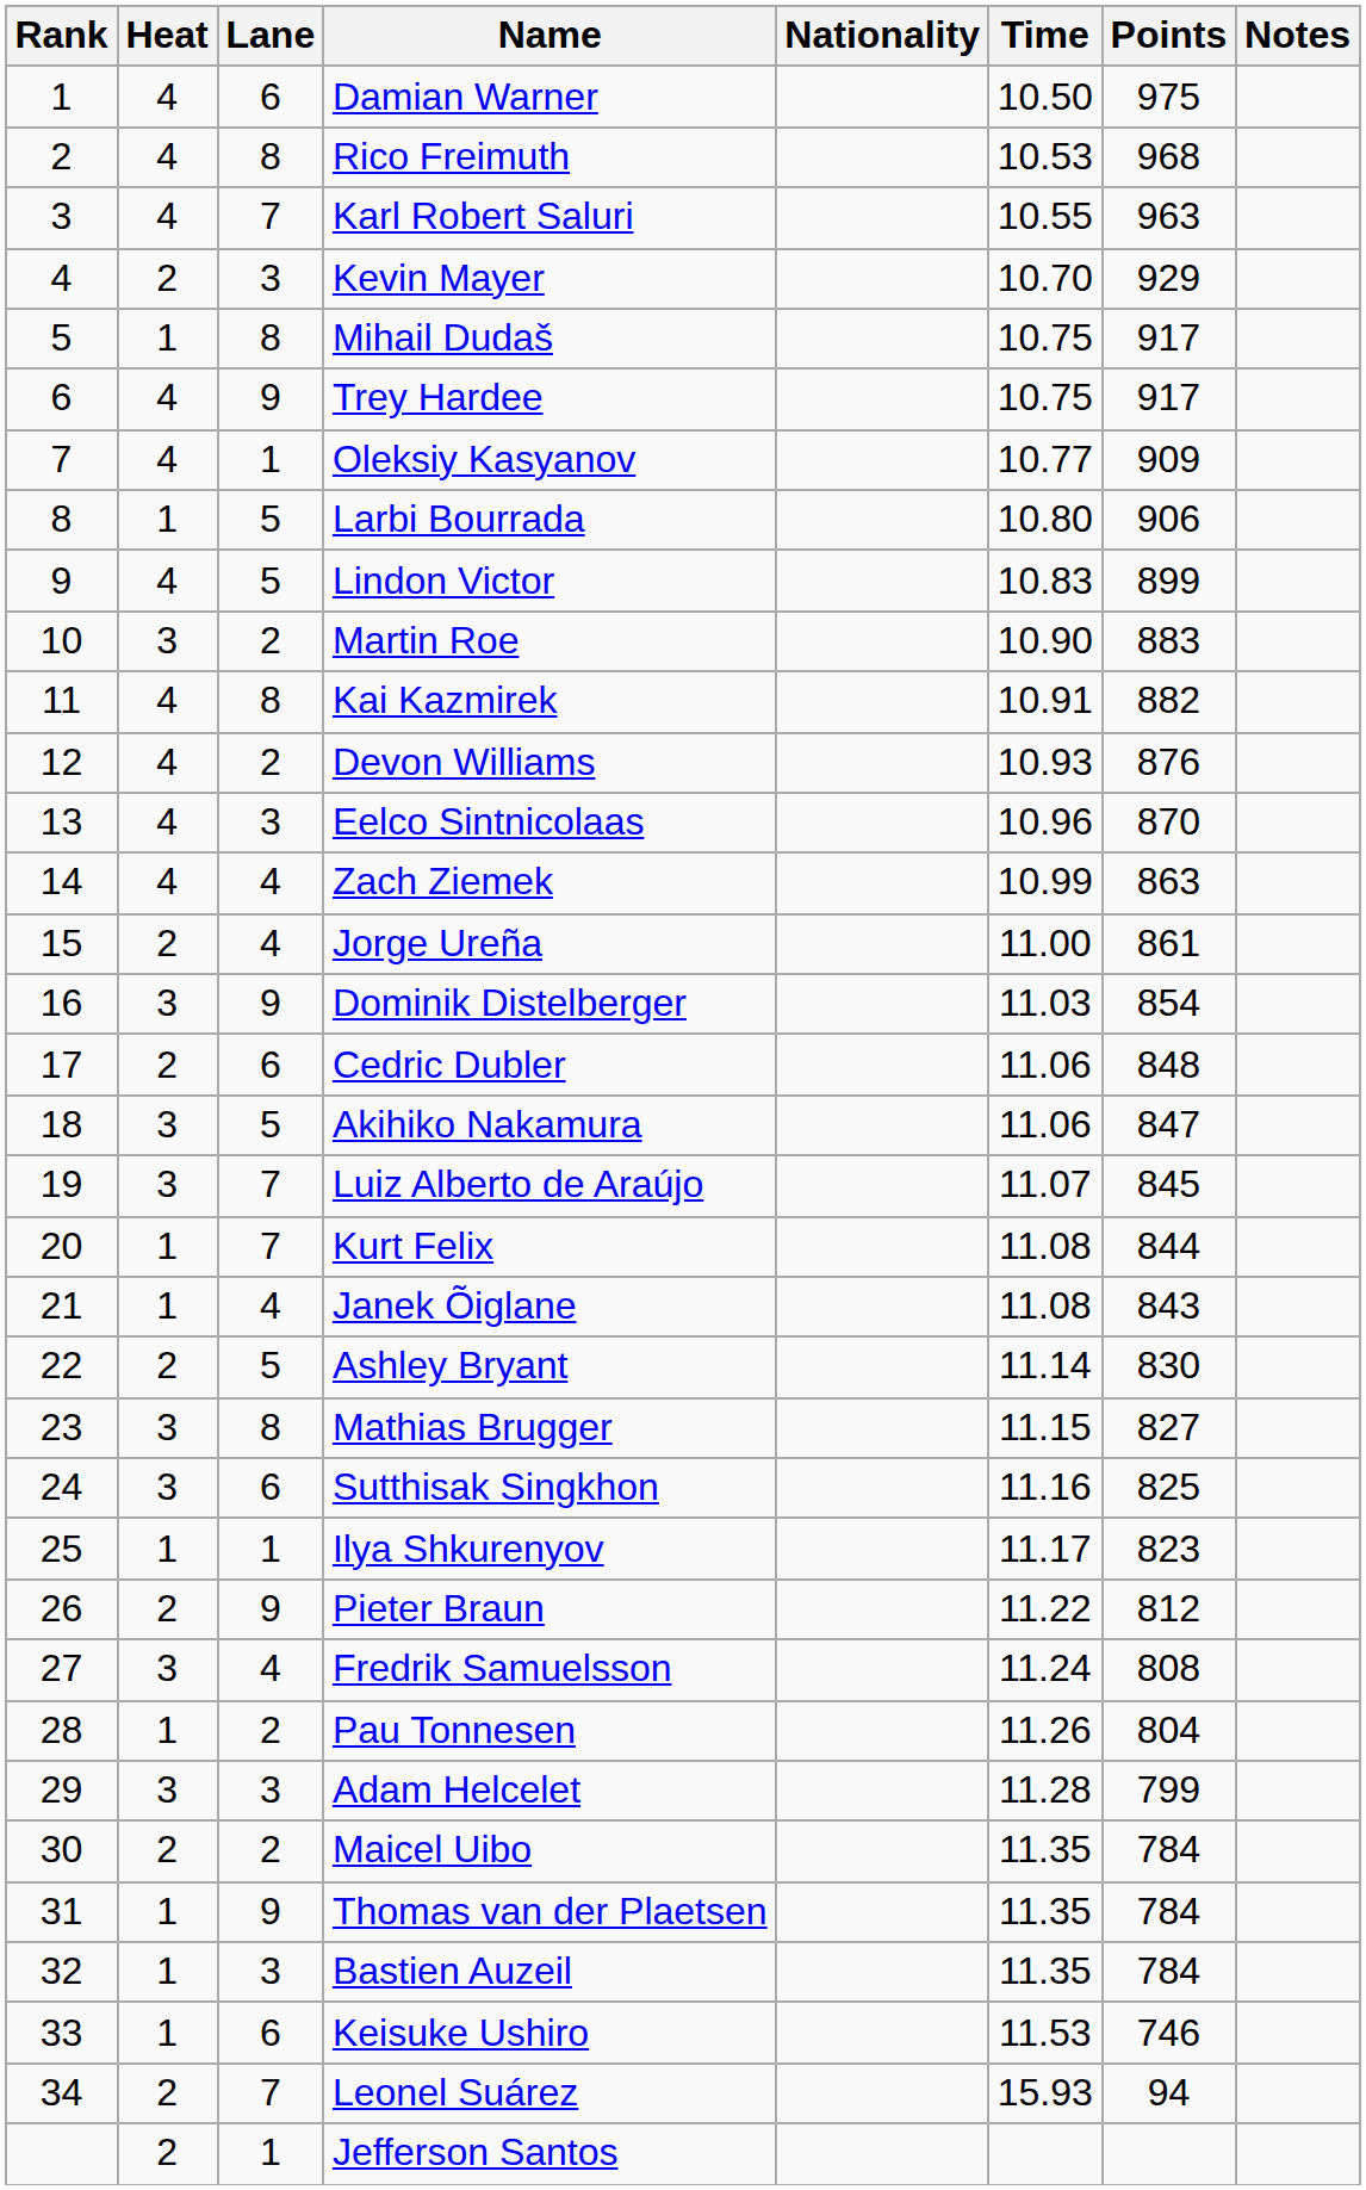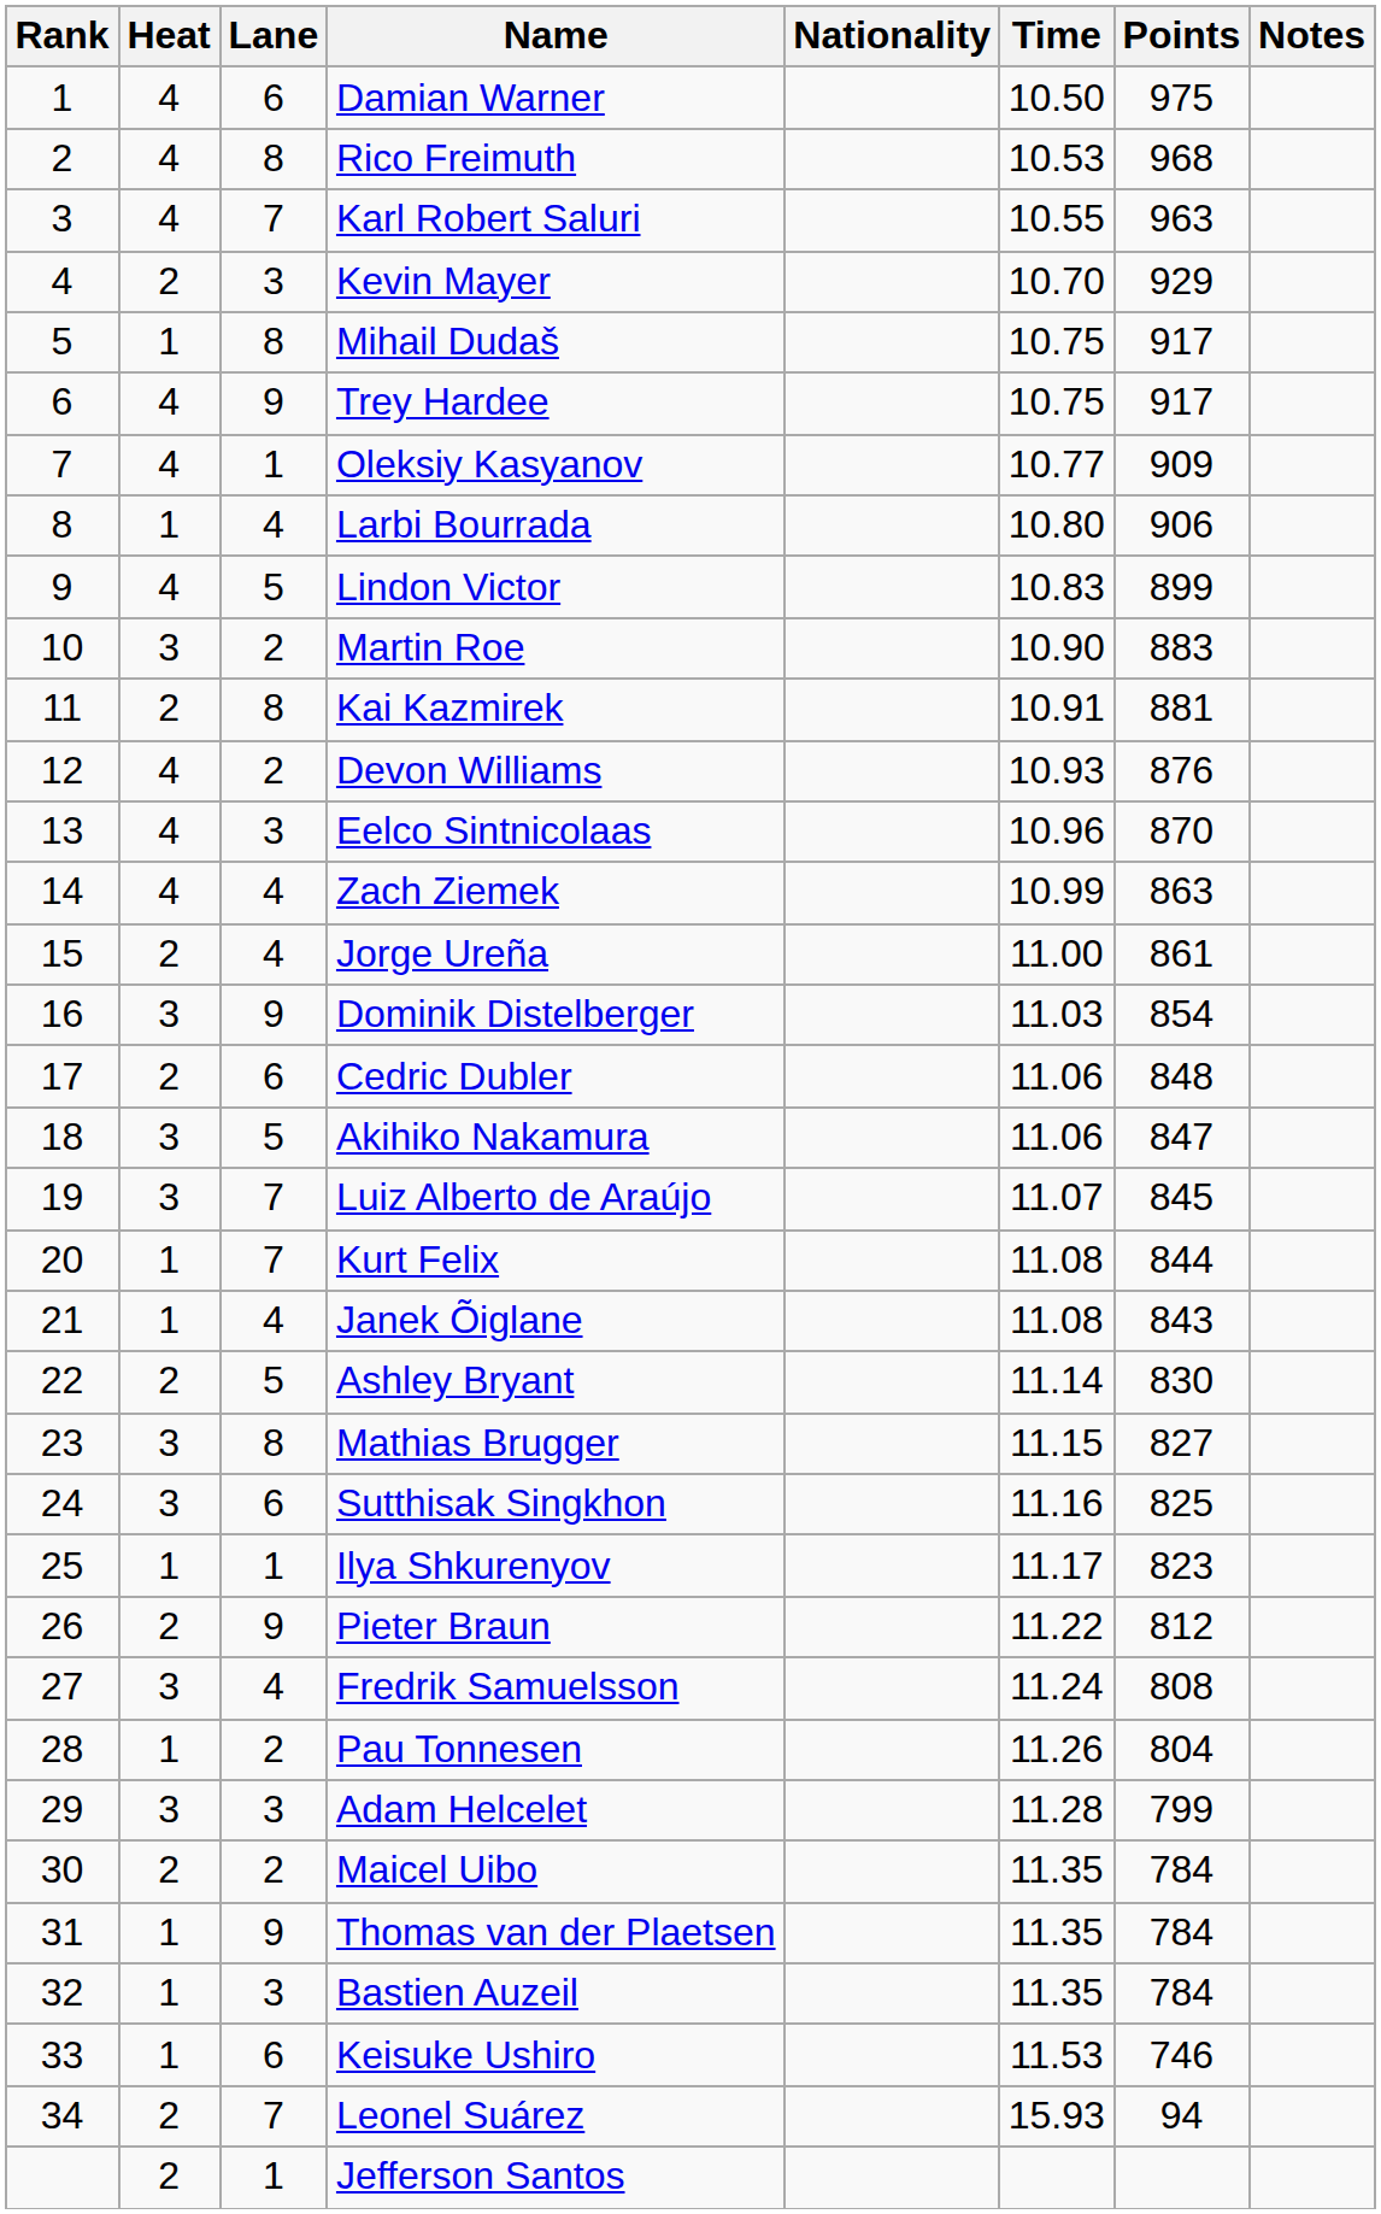Larbi Bourrada | Lane: 5 -> 4
Kai Kazmirek | Heat: 4 -> 2
Kai Kazmirek | Points: 882 -> 881
